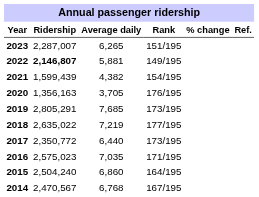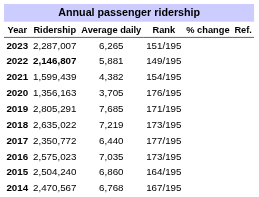2019 | Rank: 173/195 -> 171/195
2018 | Rank: 177/195 -> 173/195
2017 | Rank: 173/195 -> 177/195
2016 | Rank: 171/195 -> 173/195
